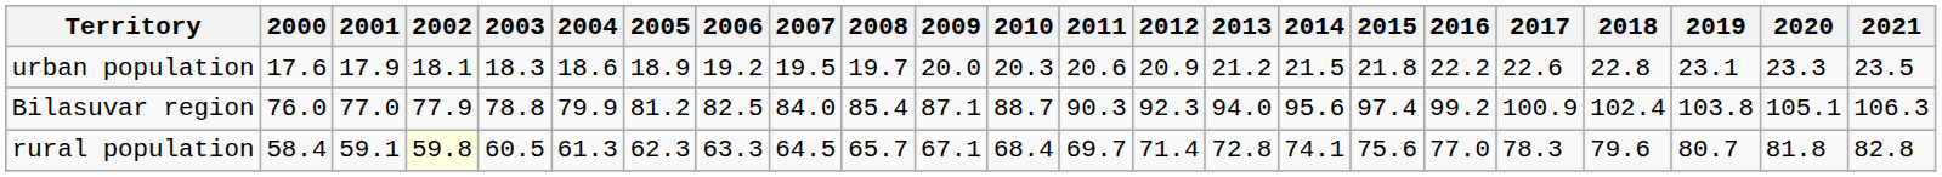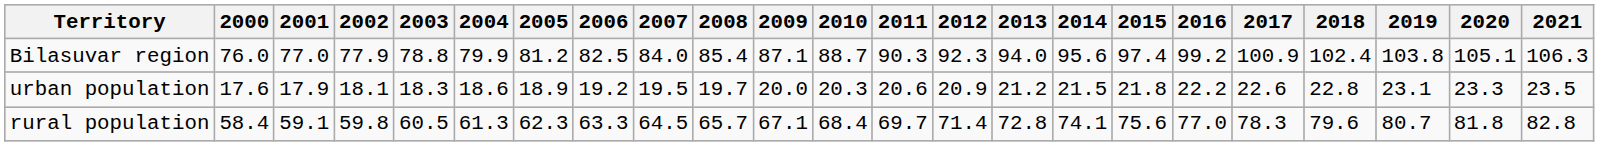rows swapped: Bilasuvar region <-> urban population
rural population | 2002: lightyellow background -> no background
